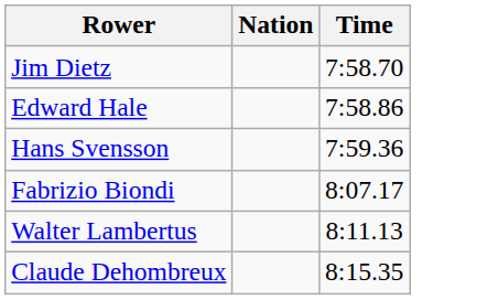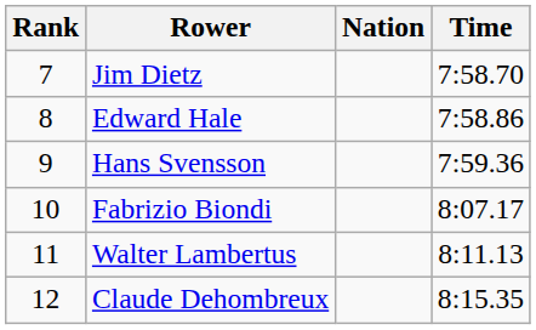+ column: Rank | 7 | 8 | 9 | 10 | 11 | 12
